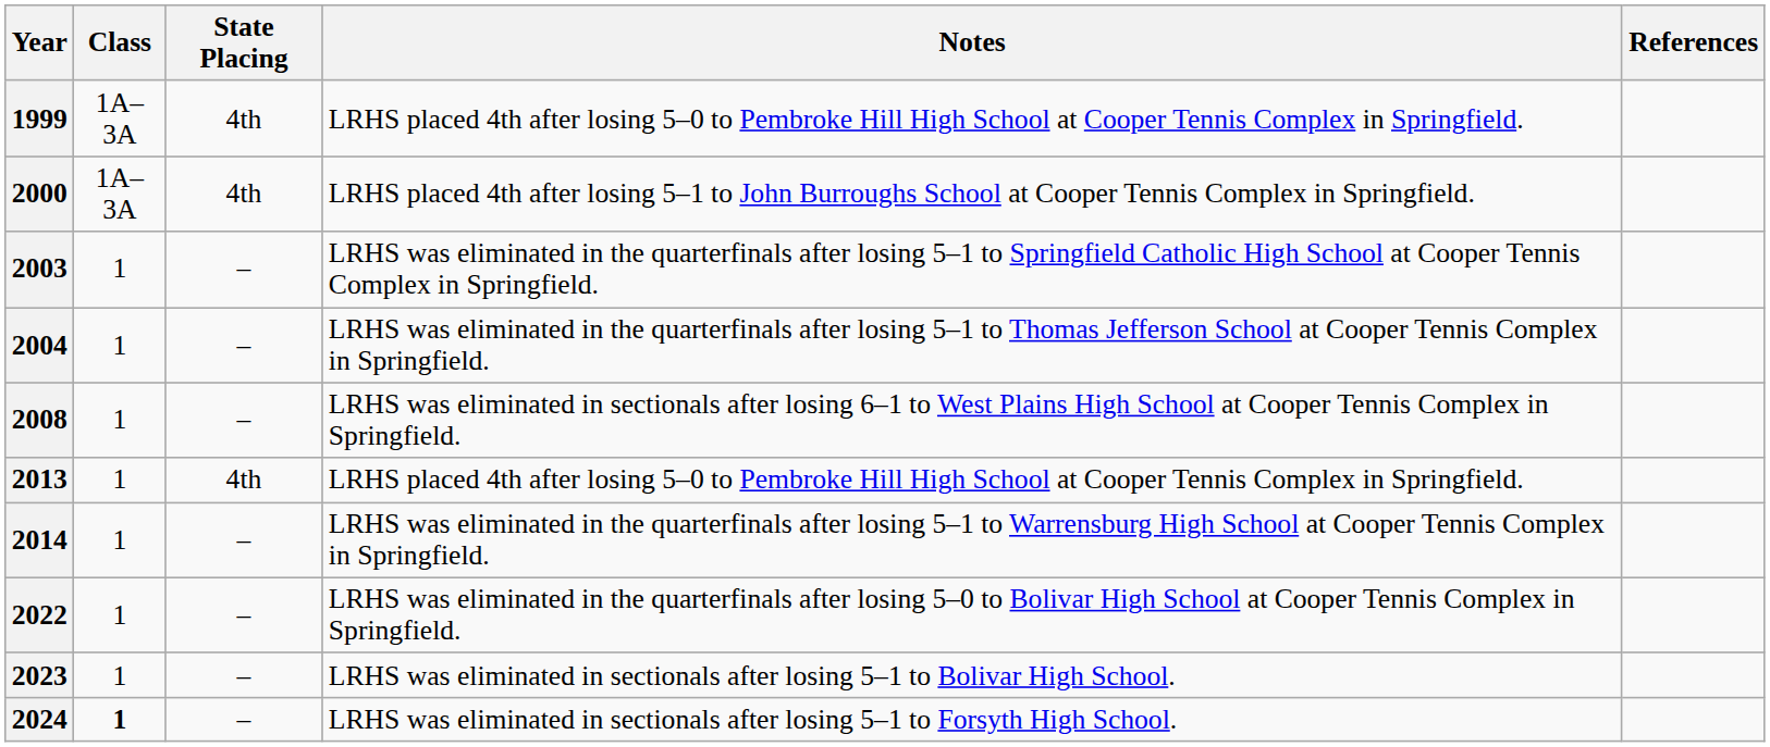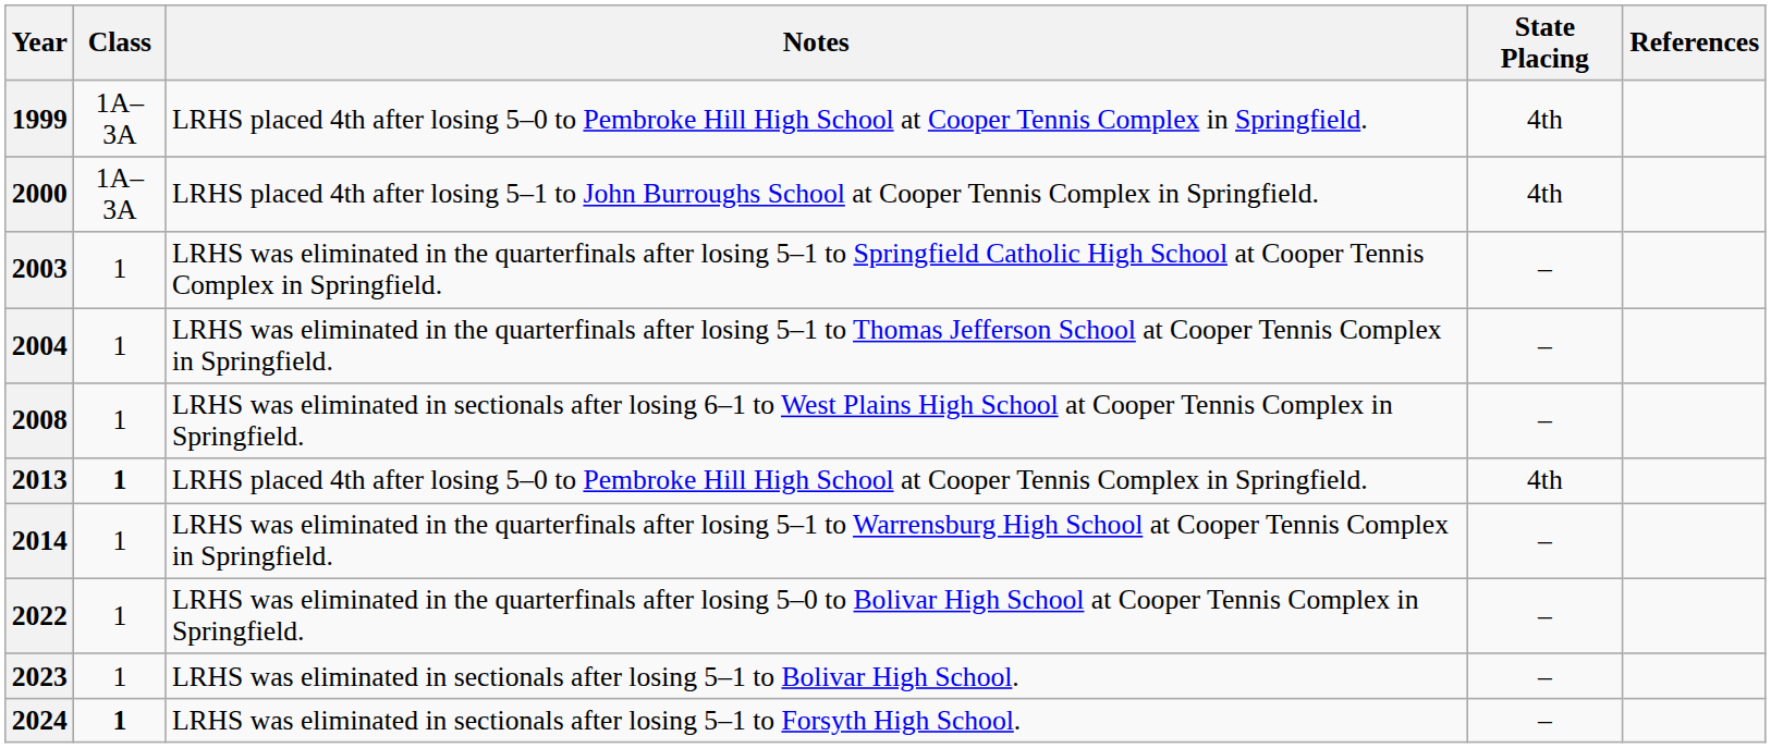columns swapped: State Placing <-> Notes
2013 | Class: normal -> bold
